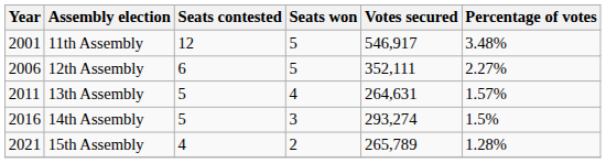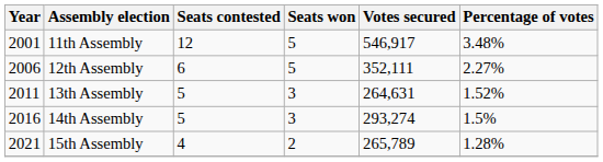13th Assembly | Seats won: 4 -> 3
13th Assembly | Percentage of votes: 1.57% -> 1.52%
